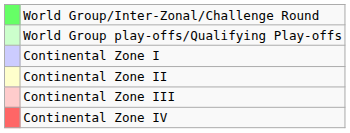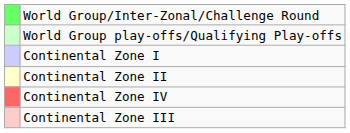rows swapped: Continental Zone III <-> Continental Zone IV
